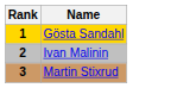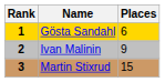+ column: Places | 6 | 9 | 15
